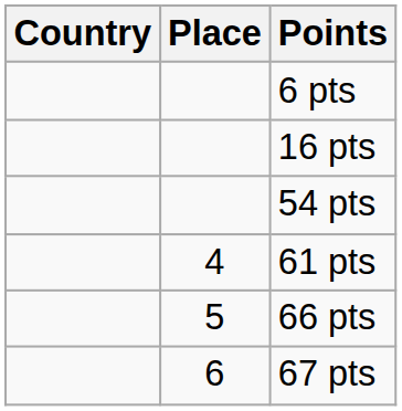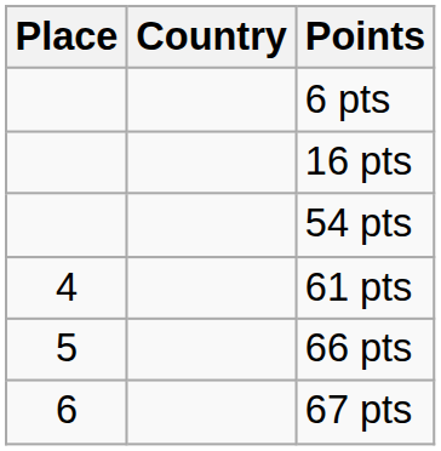columns swapped: Place <-> Country
